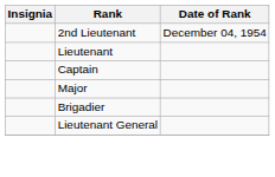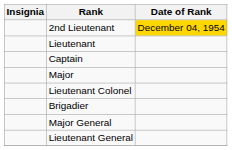2nd Lieutenant | Date of Rank: no background -> gold background
+ row: Lieutenant Colonel
+ row: Major General
